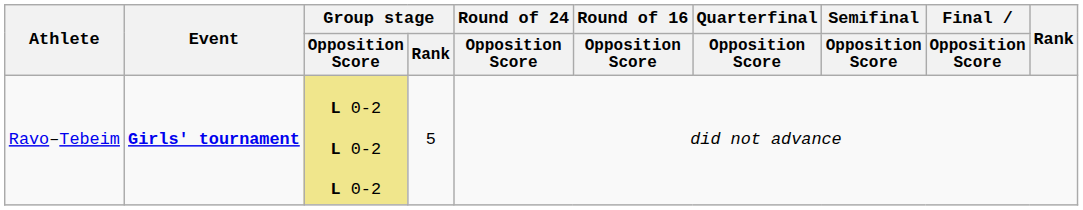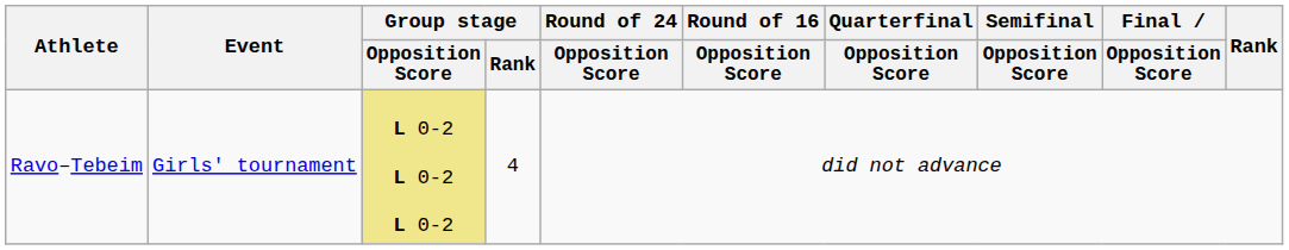Ravo–Tebeim | Event: bold -> normal
Ravo–Tebeim | Group stage / Rank: 5 -> 4
